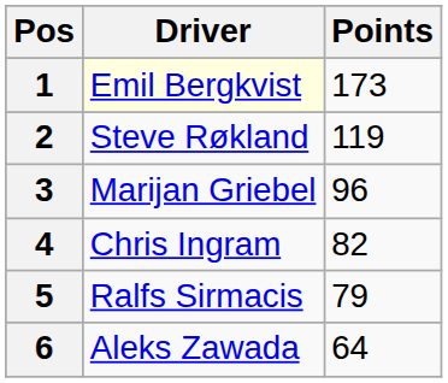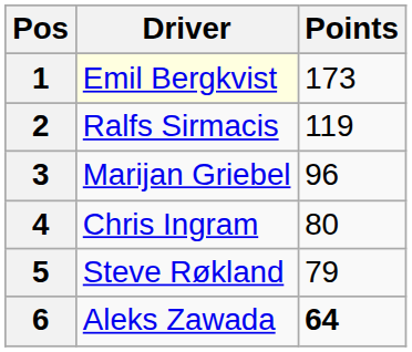2 | Driver: Steve Røkland -> Ralfs Sirmacis
4 | Points: 82 -> 80
5 | Driver: Ralfs Sirmacis -> Steve Røkland
6 | Points: normal -> bold
